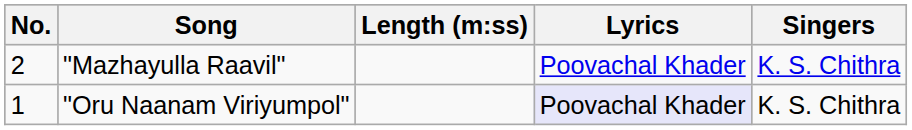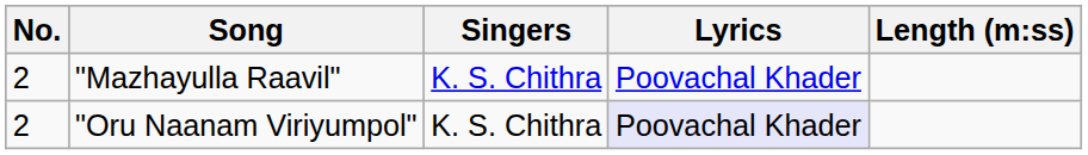columns swapped: Singers <-> Length (m:ss)
"Oru Naanam Viriyumpol" | No.: 1 -> 2
